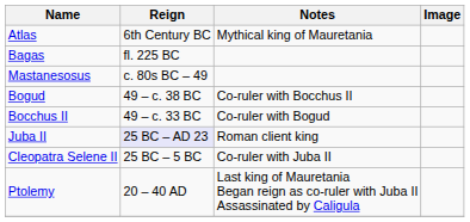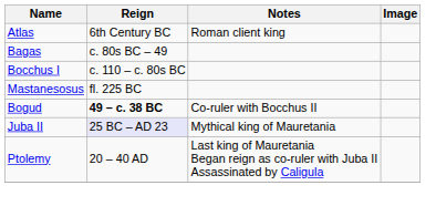Atlas | Notes: Mythical king of Mauretania -> Roman client king
Bagas | Reign: fl. 225 BC -> c. 80s BC – 49
+ row: Bocchus I | c. 110 – c. 80s BC
Mastanesosus | Reign: c. 80s BC – 49 -> fl. 225 BC
Bogud | Reign: normal -> bold
- row: Bocchus II | 49 – c. 33 BC | Co-ruler with Bogud
Juba II | Notes: Roman client king -> Mythical king of Mauretania
- row: Cleopatra Selene II | 25 BC – 5 BC | Co-ruler with Juba II
